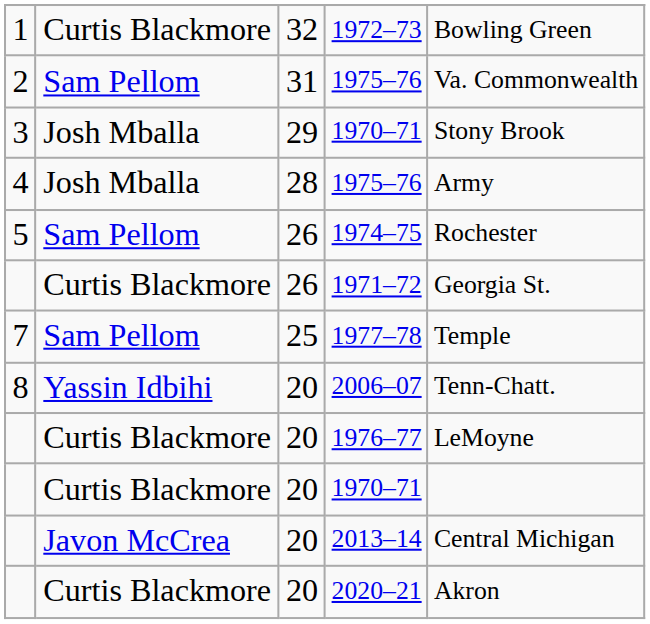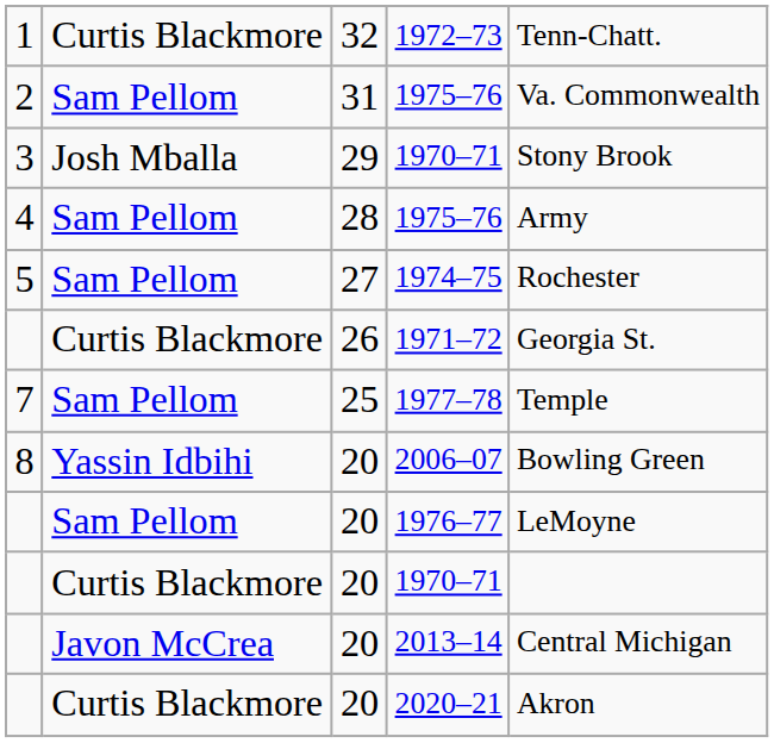1972–73 | column 5: Bowling Green -> Tenn-Chatt.
4 / 1975–76 | column 2: Josh Mballa -> Sam Pellom
1974–75 | column 3: 26 -> 27
2006–07 | column 5: Tenn-Chatt. -> Bowling Green
1976–77 | column 2: Curtis Blackmore -> Sam Pellom
